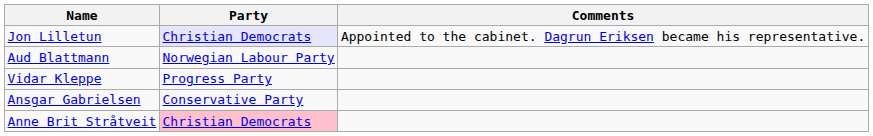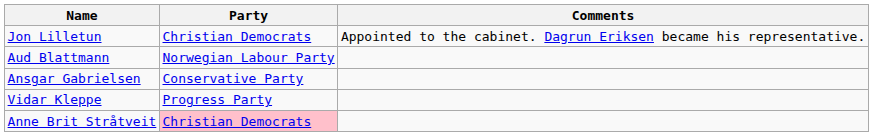Jon Lilletun | Party: lavender background -> no background
rows swapped: Vidar Kleppe <-> Ansgar Gabrielsen
